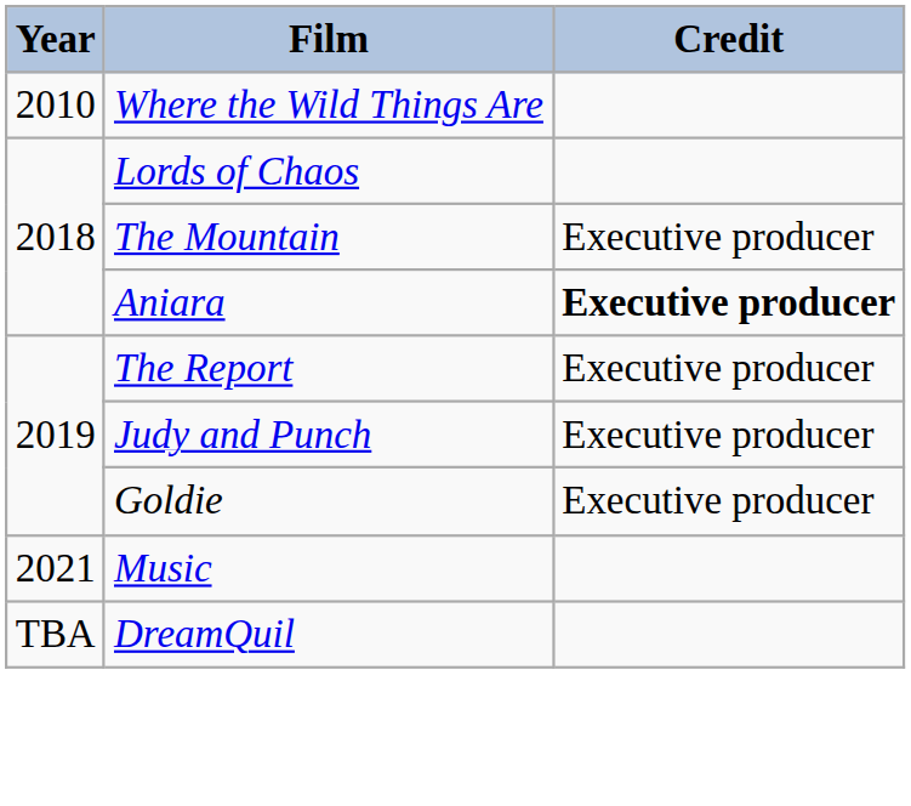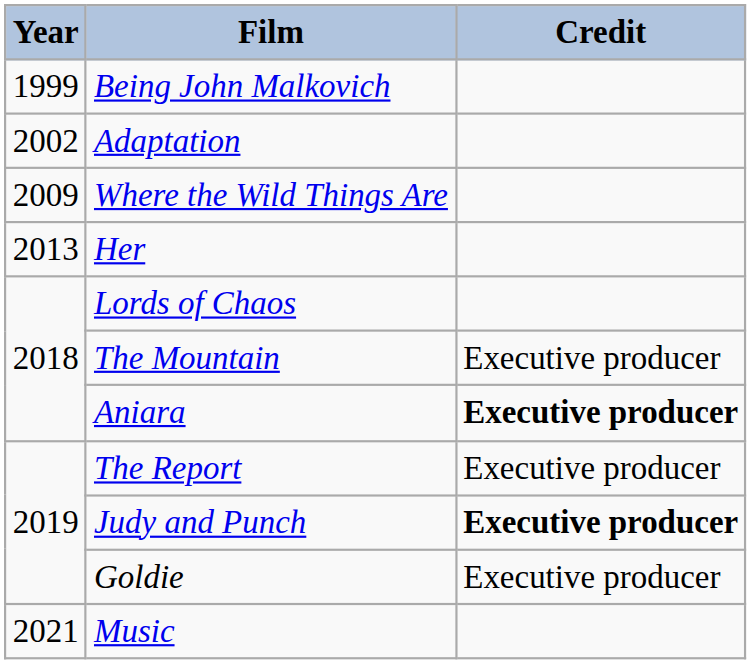+ row: 1999 | Being John Malkovich
+ row: 2002 | Adaptation
Where the Wild Things Are | Year: 2010 -> 2009
+ row: 2013 | Her
Judy and Punch | Credit: normal -> bold
- row: TBA | DreamQuil
